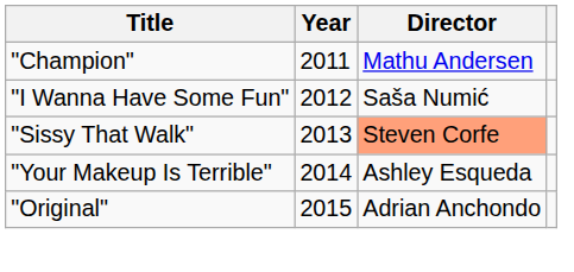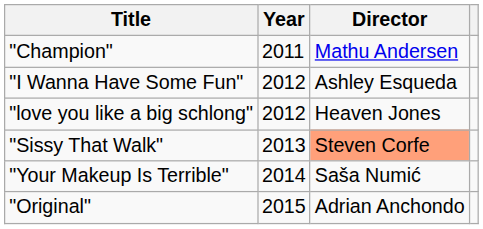"I Wanna Have Some Fun" | Director: Saša Numić -> Ashley Esqueda
+ row: "love you like a big schlong" | 2012 | Heaven Jones
"Your Makeup Is Terrible" | Director: Ashley Esqueda -> Saša Numić
